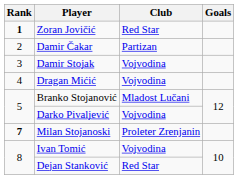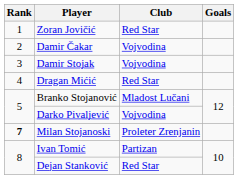Zoran Jovičić | Rank: bold -> normal
Damir Čakar | Club: Partizan -> Vojvodina
Dragan Mićić | Club: Vojvodina -> Red Star
Ivan Tomić | Club: Vojvodina -> Partizan
